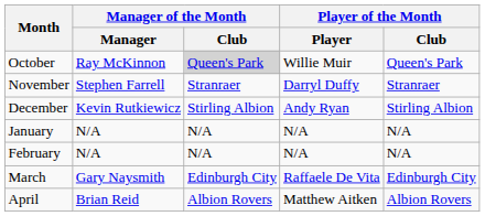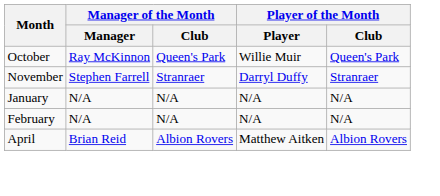October | Manager of the Month / Club: lightgrey background -> no background
- row: December | Kevin Rutkiewicz | Stirling Albion | Andy Ryan | Stirling Albion
- row: March | Gary Naysmith | Edinburgh City | Raffaele De Vita | Edinburgh City
